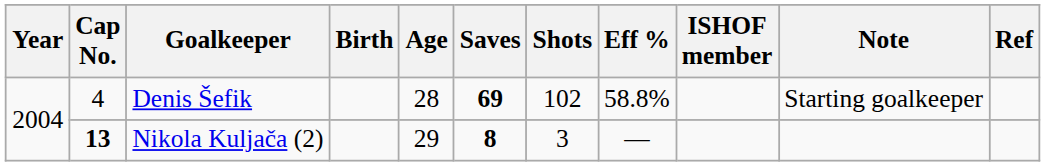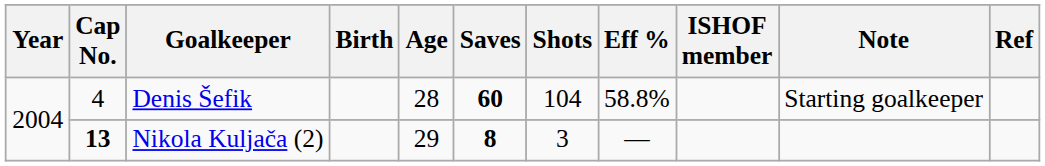Denis Šefik | Saves: 69 -> 60
Denis Šefik | Shots: 102 -> 104
